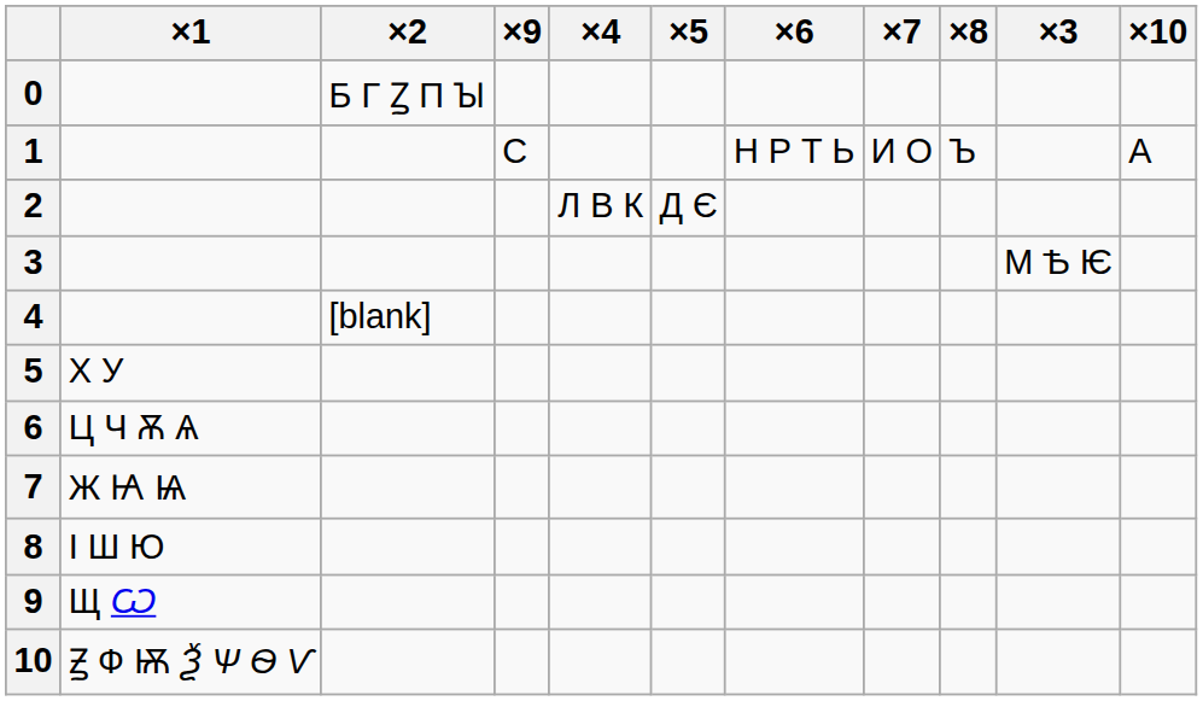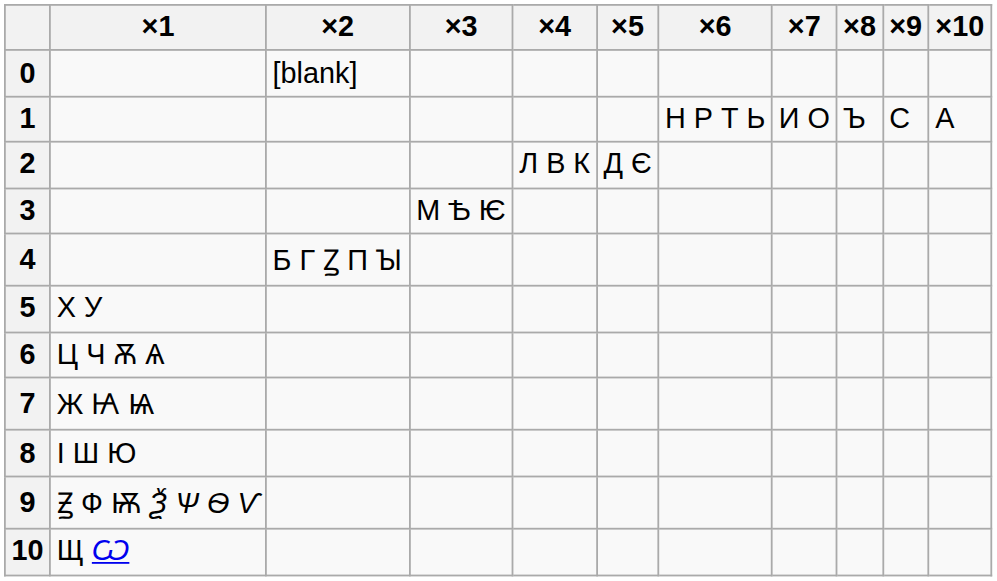columns swapped: ×3 <-> ×9
0 | ×2: Б Г Ꙁ П Ꙑ -> [blank]
4 | ×2: [blank] -> Б Г Ꙁ П Ꙑ
9 | ×1: Щ Ѡ -> Ꙃ Ф Ѭ Ѯ Ѱ Ѳ Ѵ
10 | ×1: Ꙃ Ф Ѭ Ѯ Ѱ Ѳ Ѵ -> Щ Ѡ
